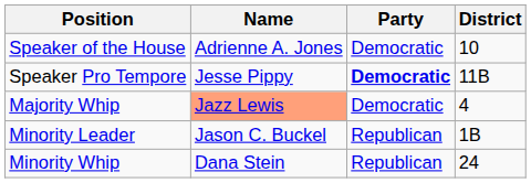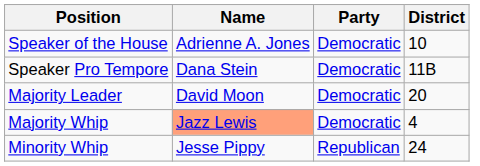Speaker Pro Tempore | Name: Jesse Pippy -> Dana Stein
Speaker Pro Tempore | Party: bold -> normal
+ row: Majority Leader | David Moon | Democratic | 20
- row: Minority Leader | Jason C. Buckel | Republican | 1B
Minority Whip | Name: Dana Stein -> Jesse Pippy
